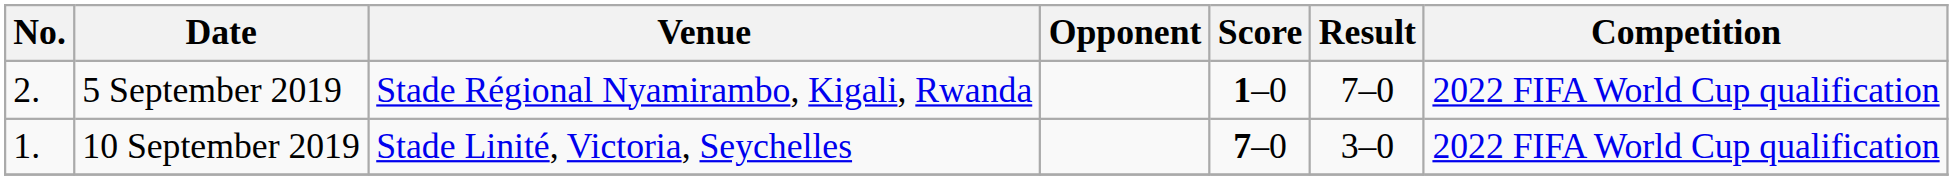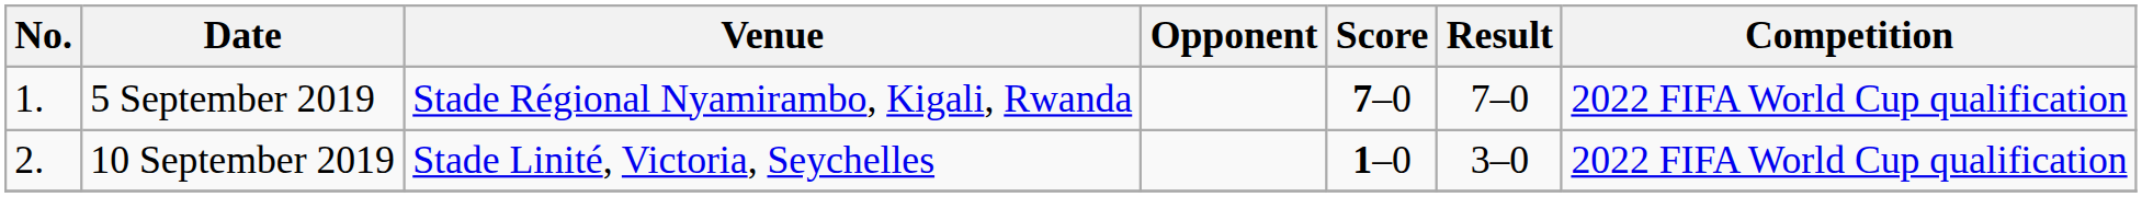5 September 2019 | No.: 2. -> 1.
5 September 2019 | Score: 1–0 -> 7–0
10 September 2019 | No.: 1. -> 2.
10 September 2019 | Score: 7–0 -> 1–0
